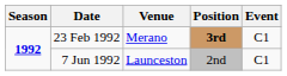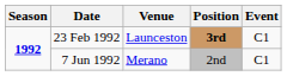23 Feb 1992 | Venue: Merano -> Launceston
7 Jun 1992 | Venue: Launceston -> Merano
